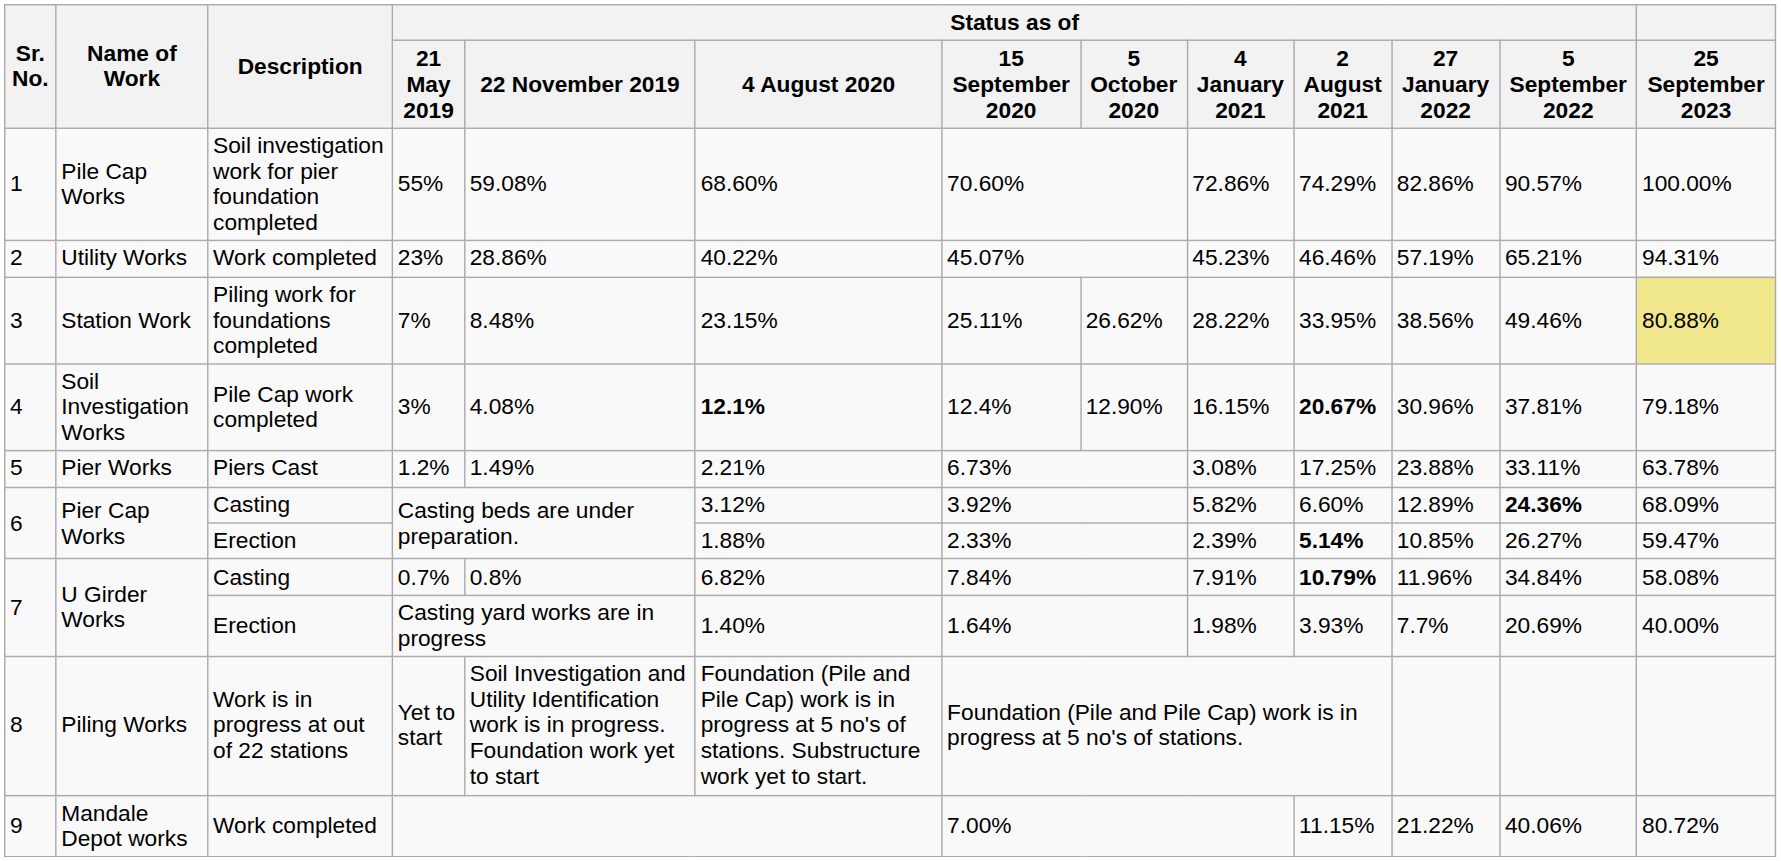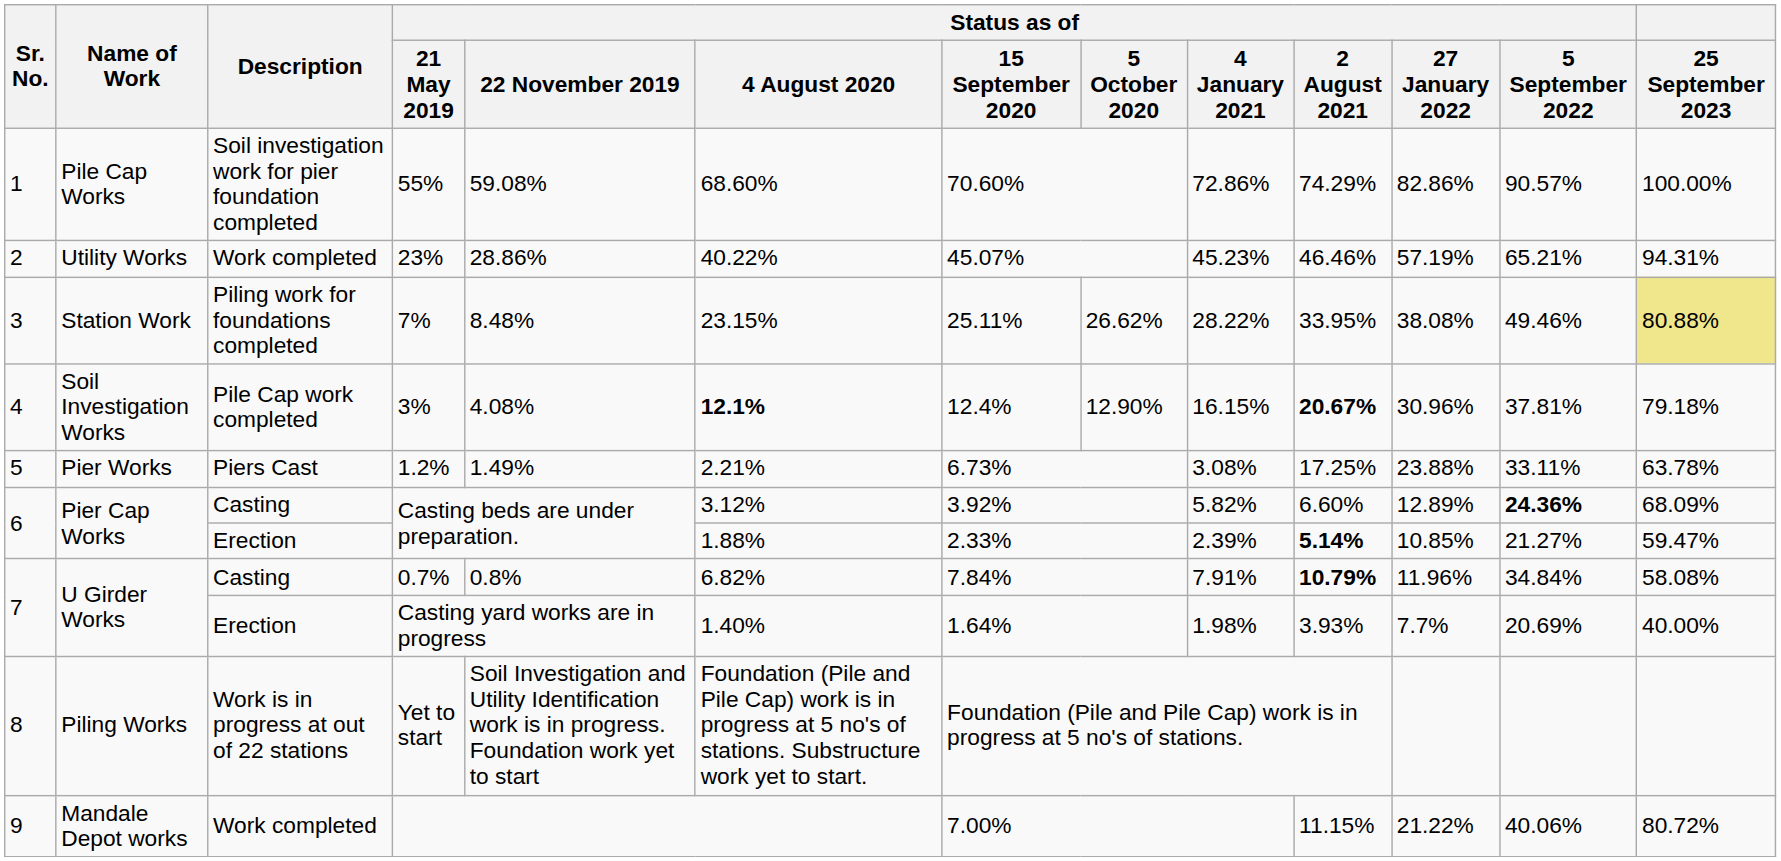7% | Status as of / 27 January 2022: 38.56% -> 38.08%
Erection / Casting beds are under preparation. | Status as of / 5 September 2022: 26.27% -> 21.27%
